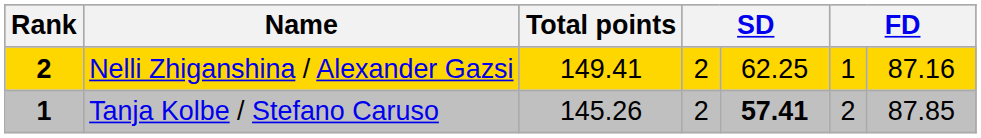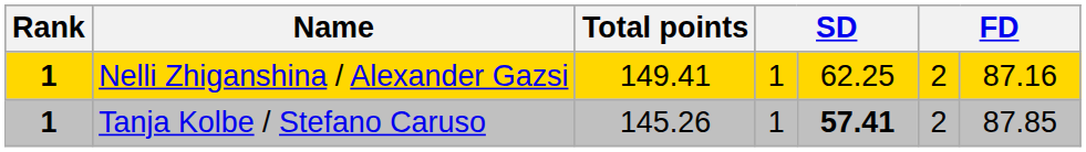Nelli Zhiganshina / Alexander Gazsi | Rank: 2 -> 1
Nelli Zhiganshina / Alexander Gazsi | column 4: 2 -> 1
Nelli Zhiganshina / Alexander Gazsi | column 6: 1 -> 2
Tanja Kolbe / Stefano Caruso | column 4: 2 -> 1
